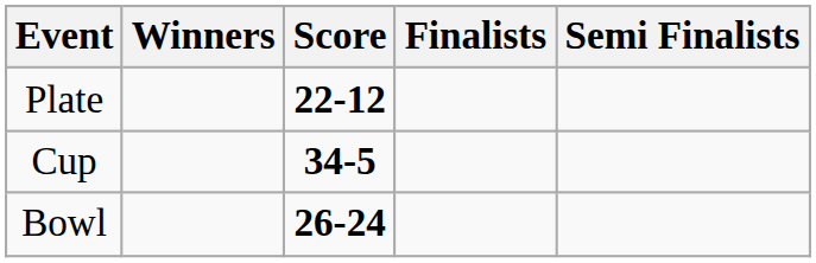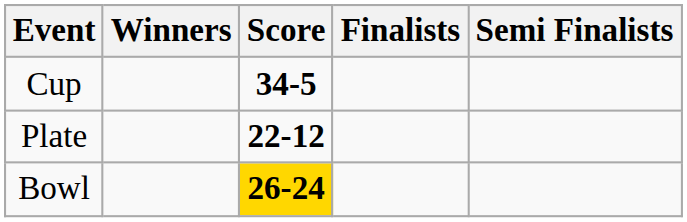rows swapped: Cup <-> Plate
Bowl | Score: no background -> gold background
